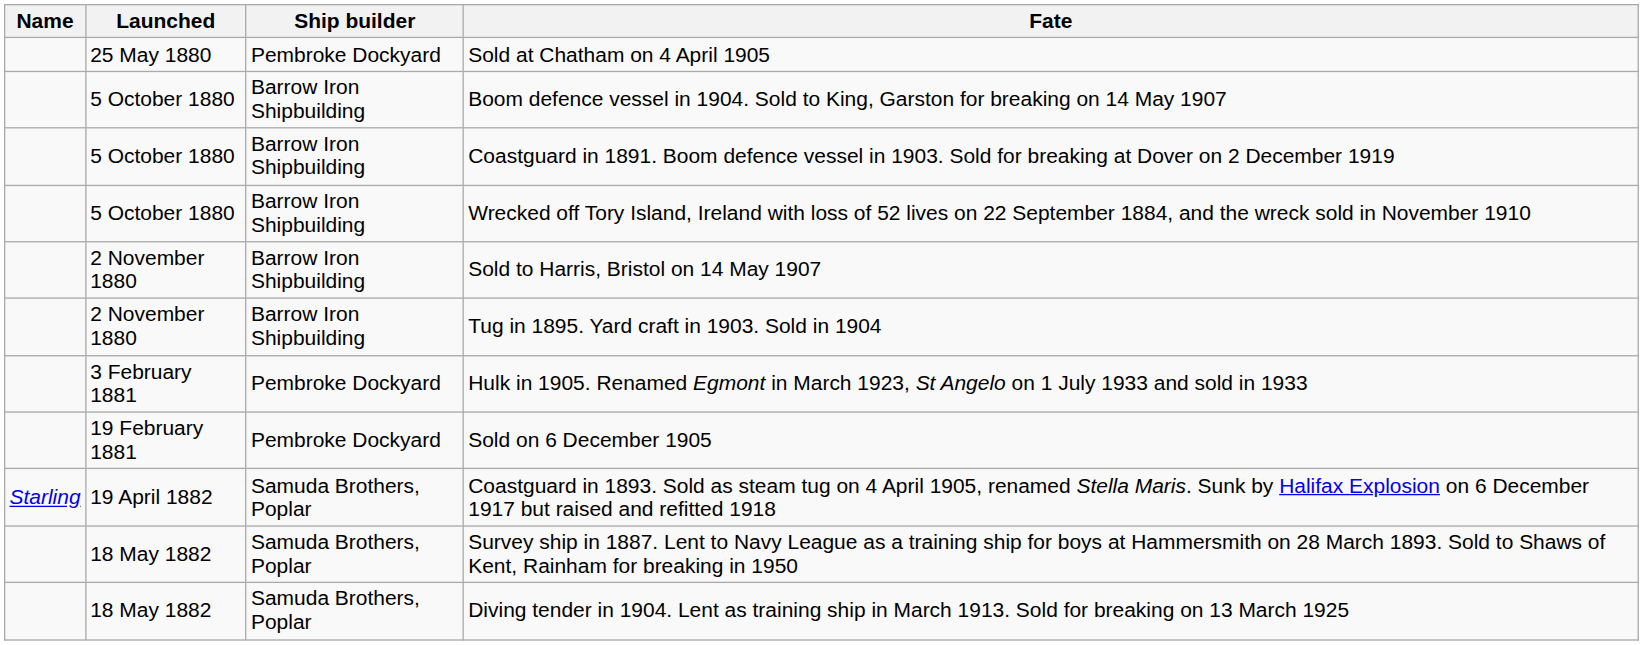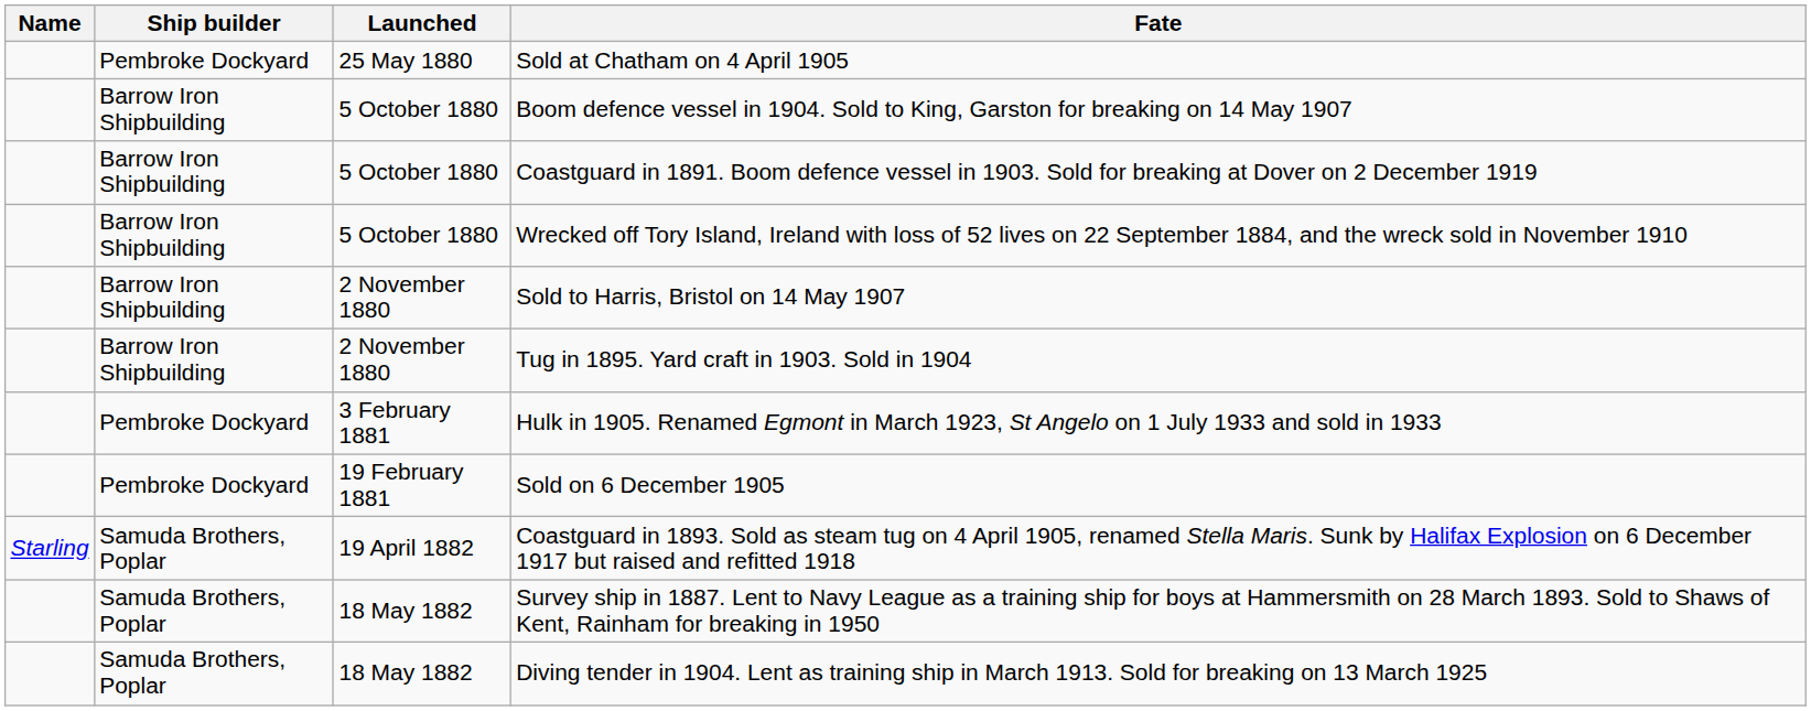columns swapped: Ship builder <-> Launched
